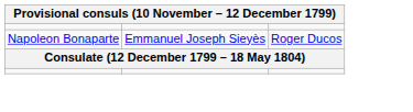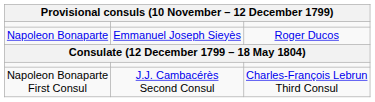+ row: Napoleon Bonaparte First Consul | J.J. Cambacérès Second Consul | Charles-François Lebrun Third Consul
